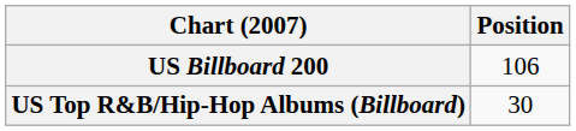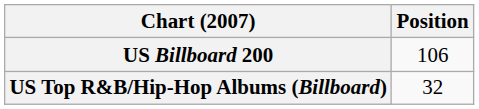US Top R&B/Hip-Hop Albums (Billboard) | Position: 30 -> 32
